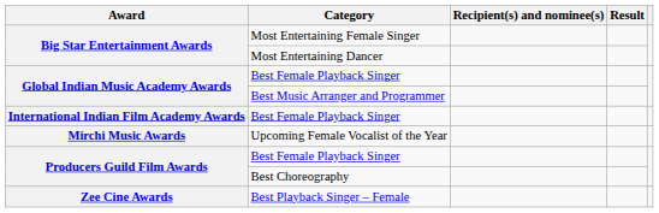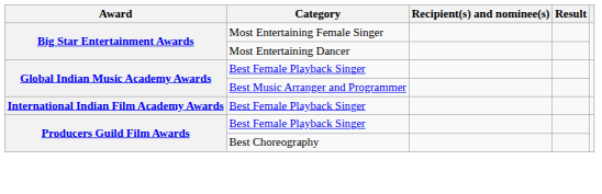- row: Mirchi Music Awards | Upcoming Female Vocalist of the Year
- row: Zee Cine Awards | Best Playback Singer – Female
